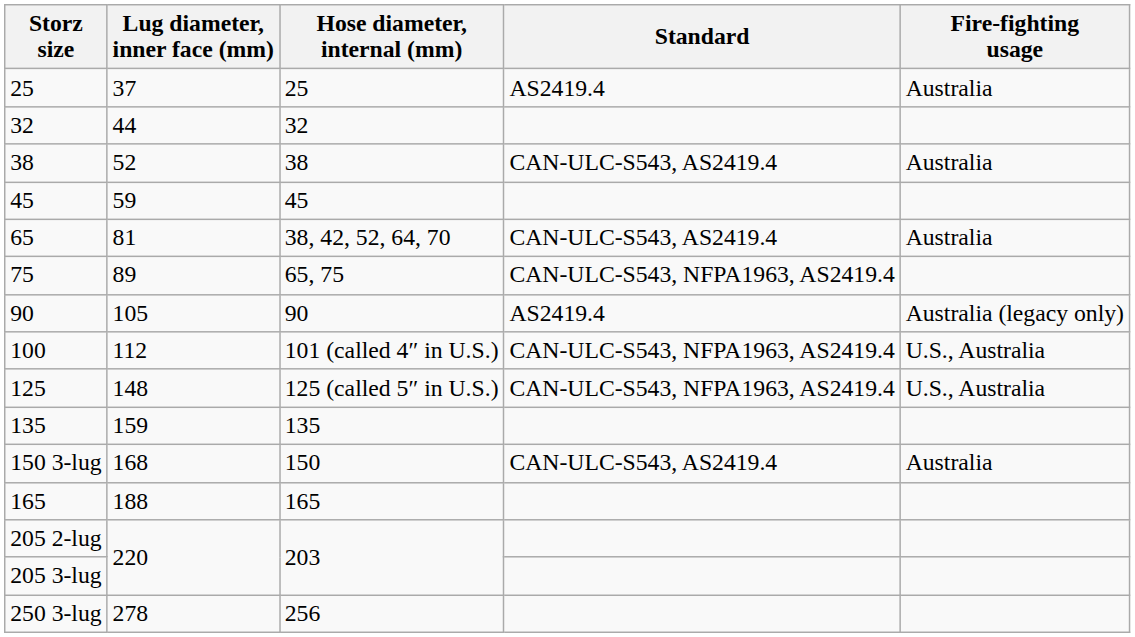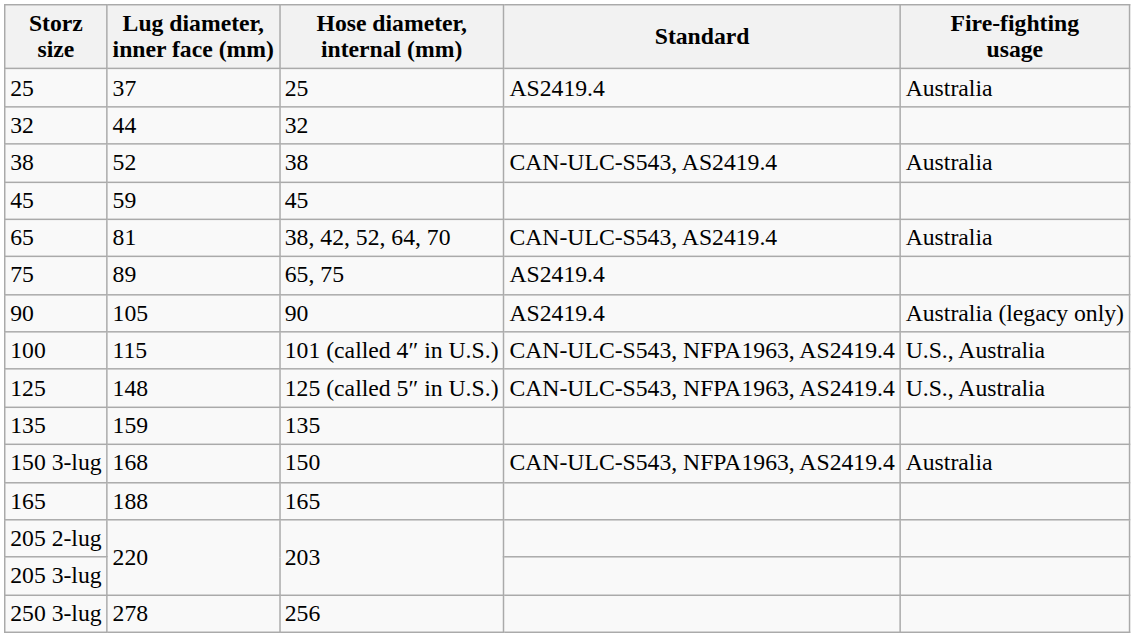75 | Standard: CAN-ULC-S543, NFPA1963, AS2419.4 -> AS2419.4
100 | Lug diameter, inner face (mm): 112 -> 115
150 3-lug | Standard: CAN-ULC-S543, AS2419.4 -> CAN-ULC-S543, NFPA1963, AS2419.4
